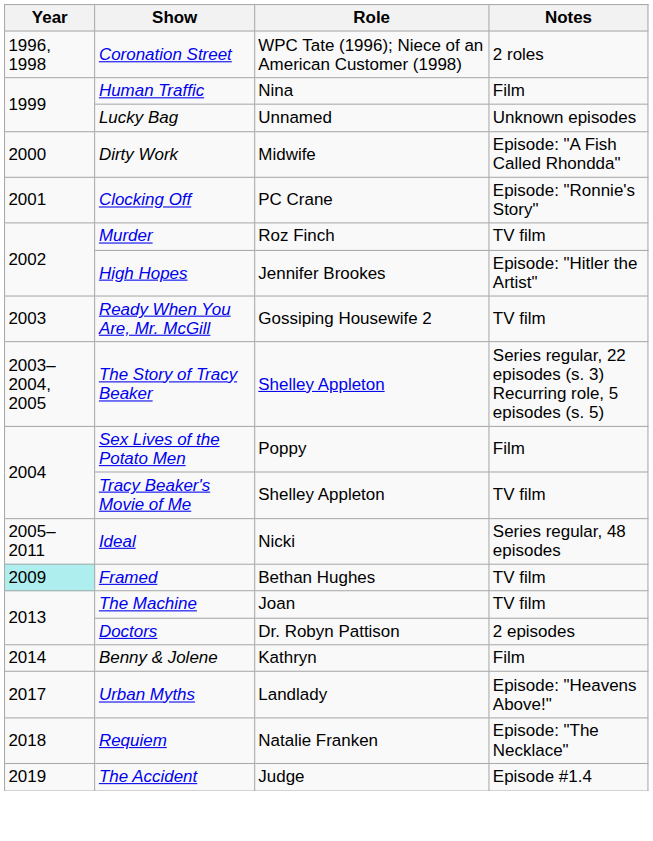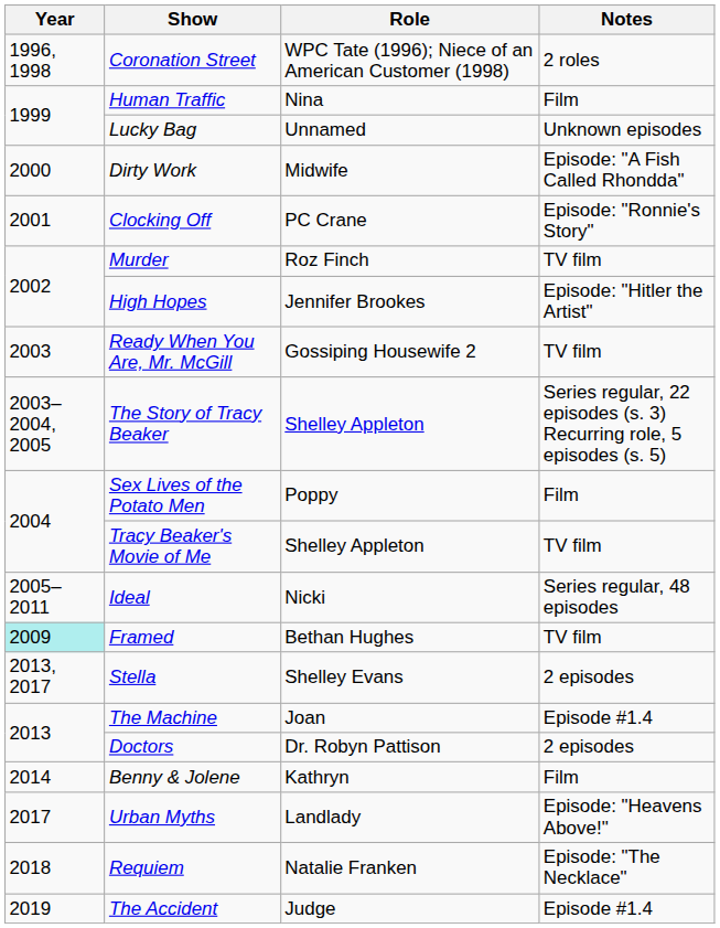+ row: 2013, 2017 | Stella | Shelley Evans | 2 episodes
The Machine | Notes: TV film -> Episode #1.4
